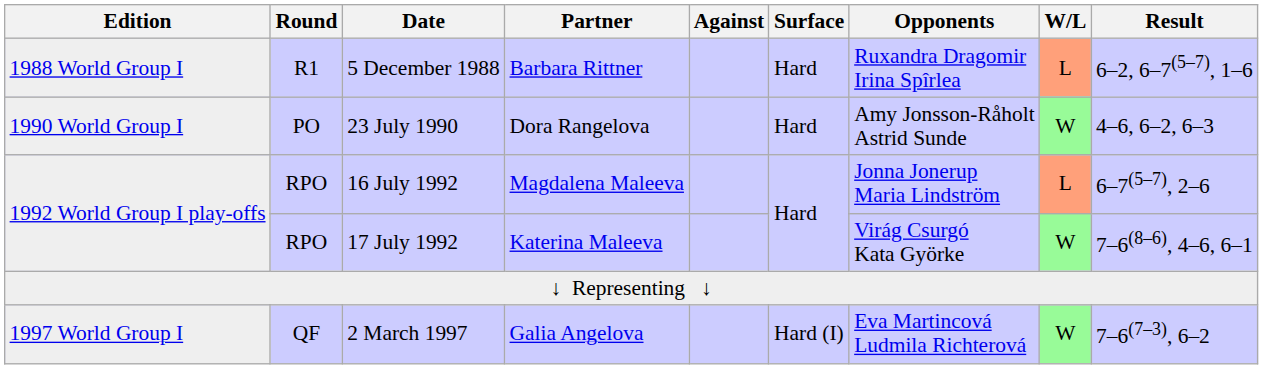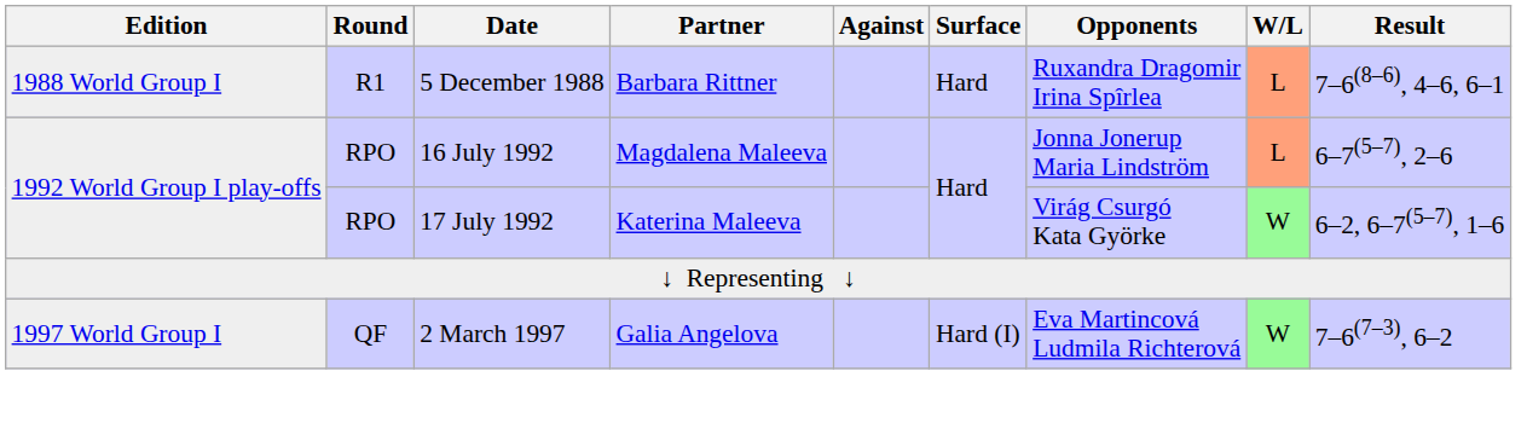5 December 1988 | Result: 6–2, 6–7(5–7), 1–6 -> 7–6(8–6), 4–6, 6–1
- row: 1990 World Group I | PO | 23 July 1990 | Dora Rangelova | Hard | Amy Jonsson-Råholt Astrid Sunde | W | 4–6, 6–2, 6–3
17 July 1992 | Result: 7–6(8–6), 4–6, 6–1 -> 6–2, 6–7(5–7), 1–6
